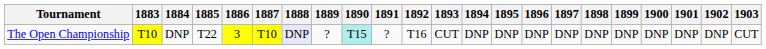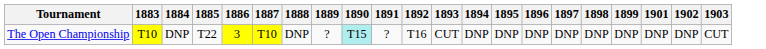- column: 1900 | DNP
The Open Championship | 1888: lavender background -> no background
